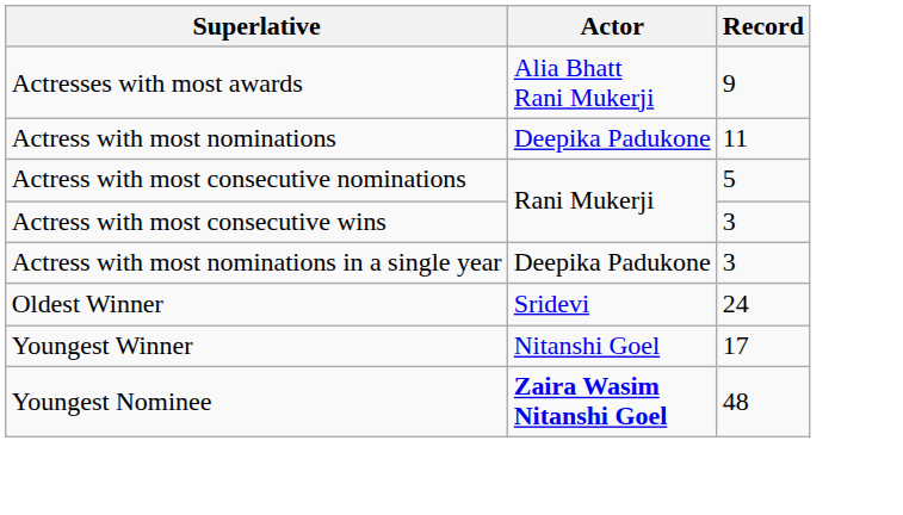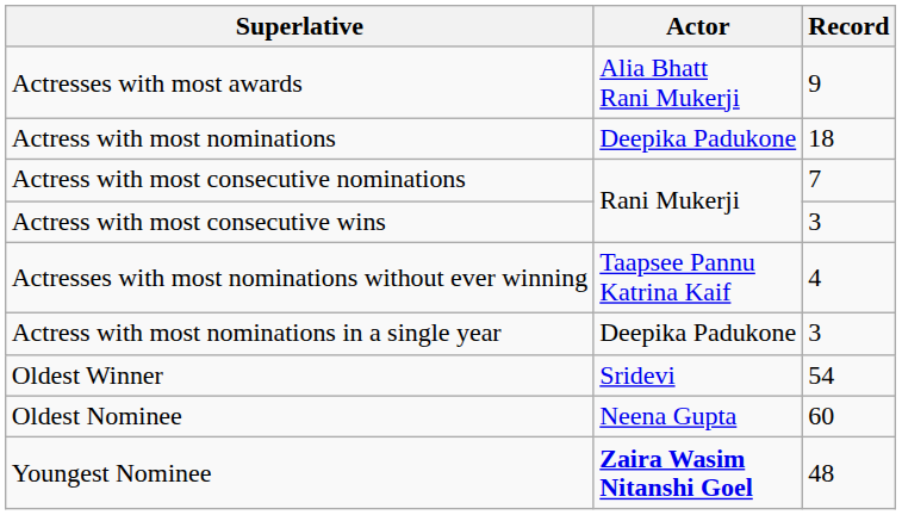Actress with most nominations | Record: 11 -> 18
Actress with most consecutive nominations | Record: 5 -> 7
+ row: Actresses with most nominations without ever winning | Taapsee Pannu Katrina Kaif | 4
Oldest Winner | Record: 24 -> 54
+ row: Oldest Nominee | Neena Gupta | 60
- row: Youngest Winner | Nitanshi Goel | 17
